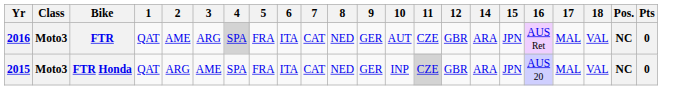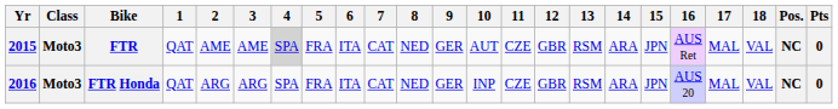+ column: 13 | RSM | RSM
FTR | Yr: 2016 -> 2015
FTR | 3: ARG -> AME
FTR Honda | Yr: 2015 -> 2016
FTR Honda | 3: AME -> ARG
FTR Honda | 11: lightgrey background -> no background
